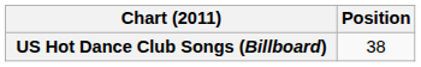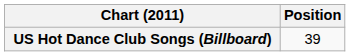US Hot Dance Club Songs (Billboard) | Position: 38 -> 39
